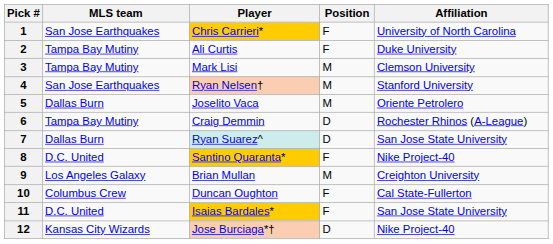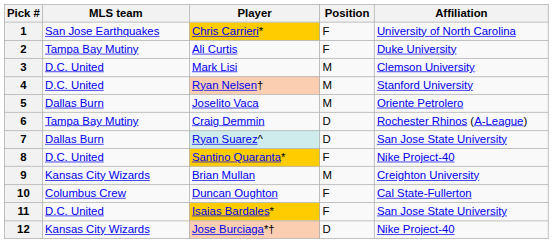3 | MLS team: Tampa Bay Mutiny -> D.C. United
4 | MLS team: San Jose Earthquakes -> D.C. United
9 | MLS team: Los Angeles Galaxy -> Kansas City Wizards
